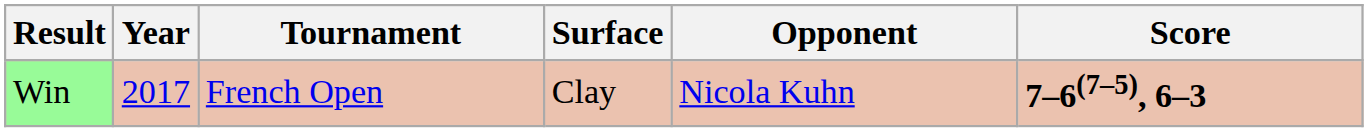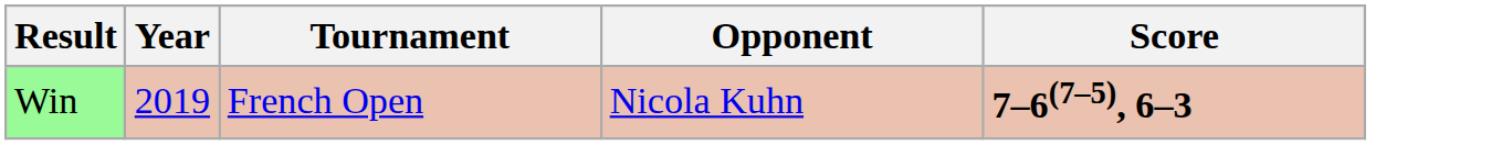- column: Surface | Clay
Win | Year: 2017 -> 2019
